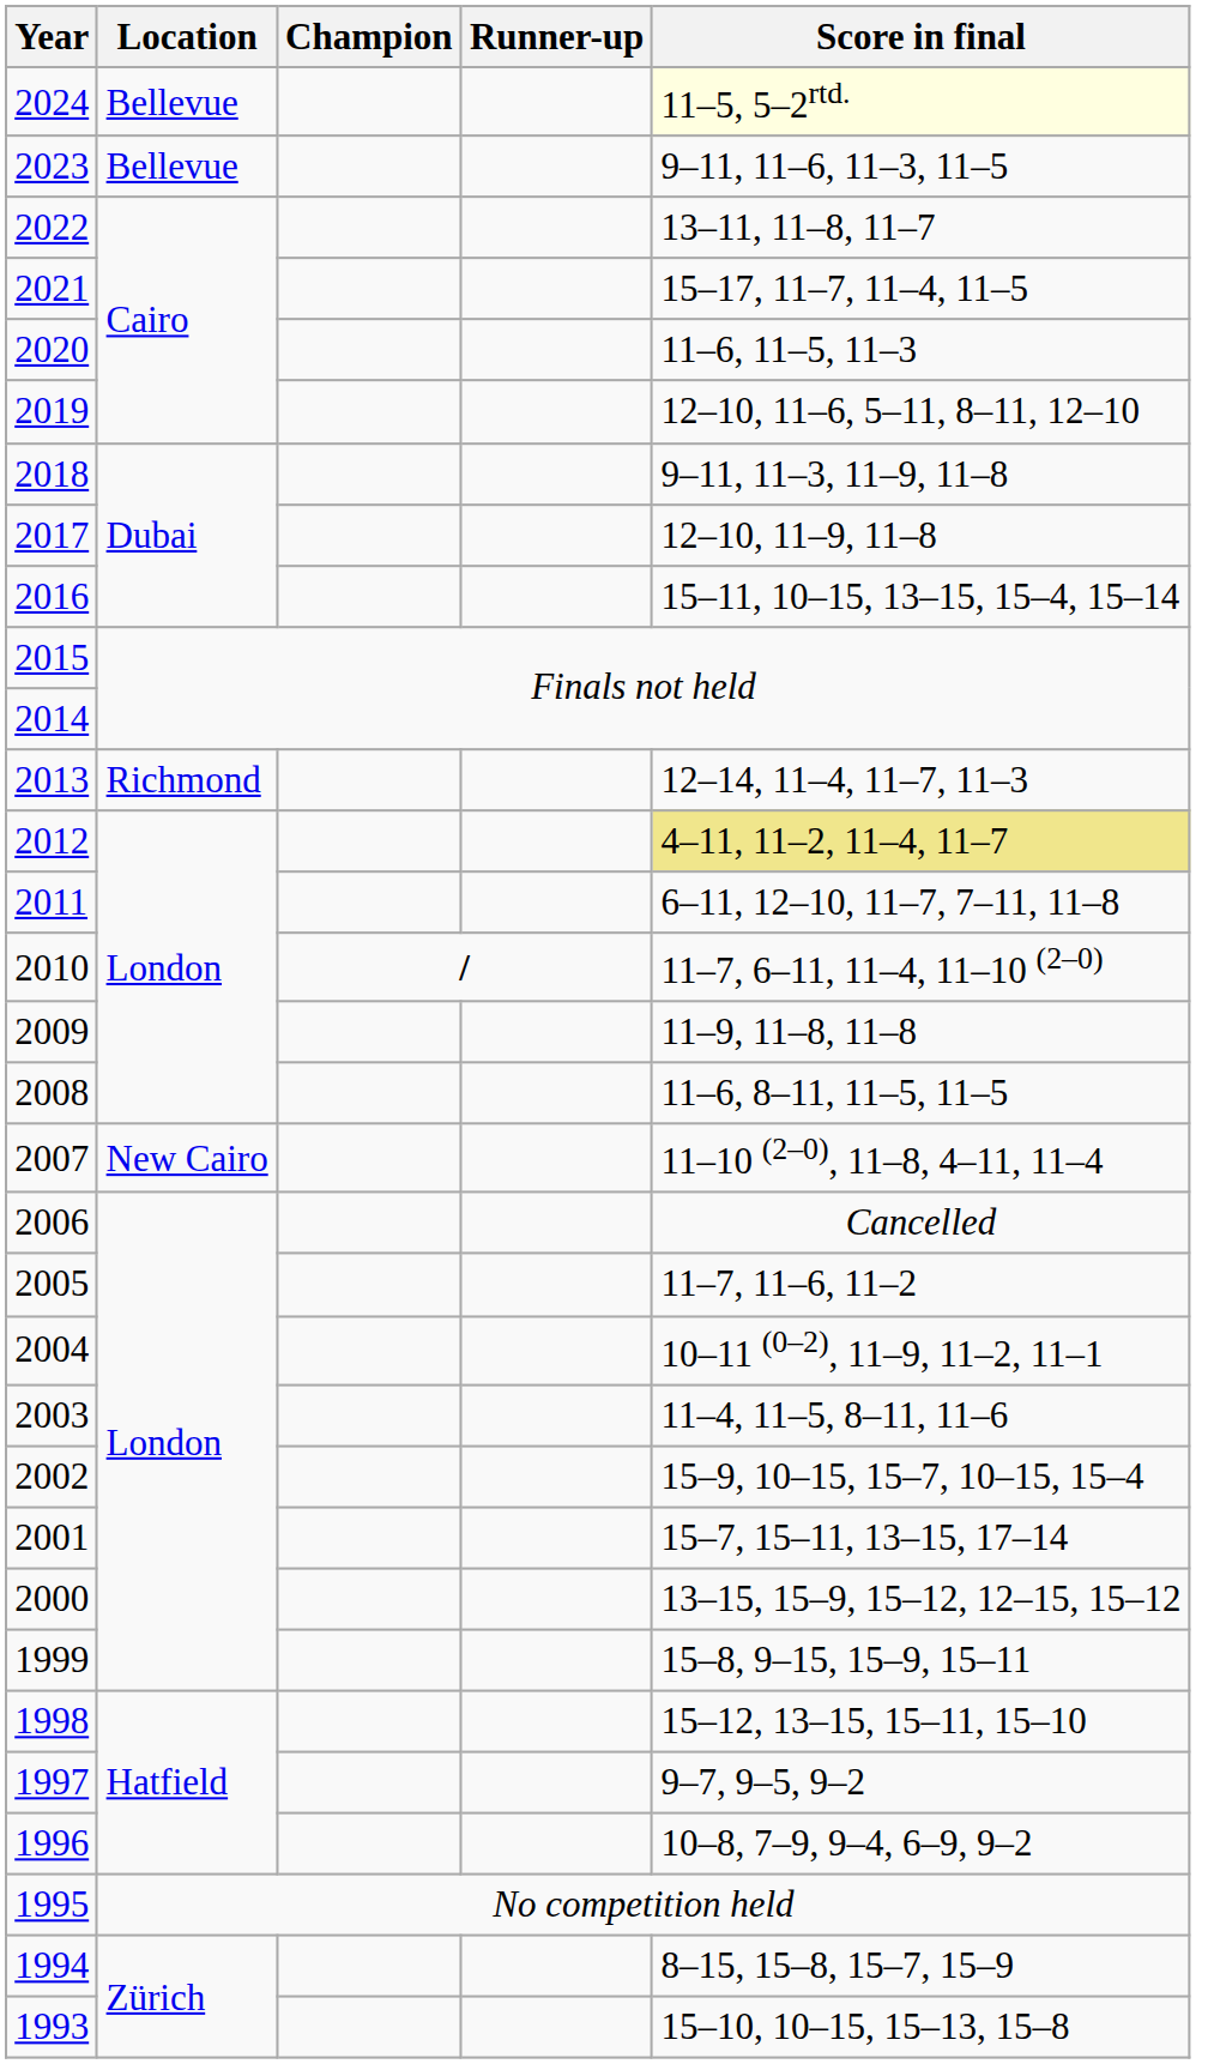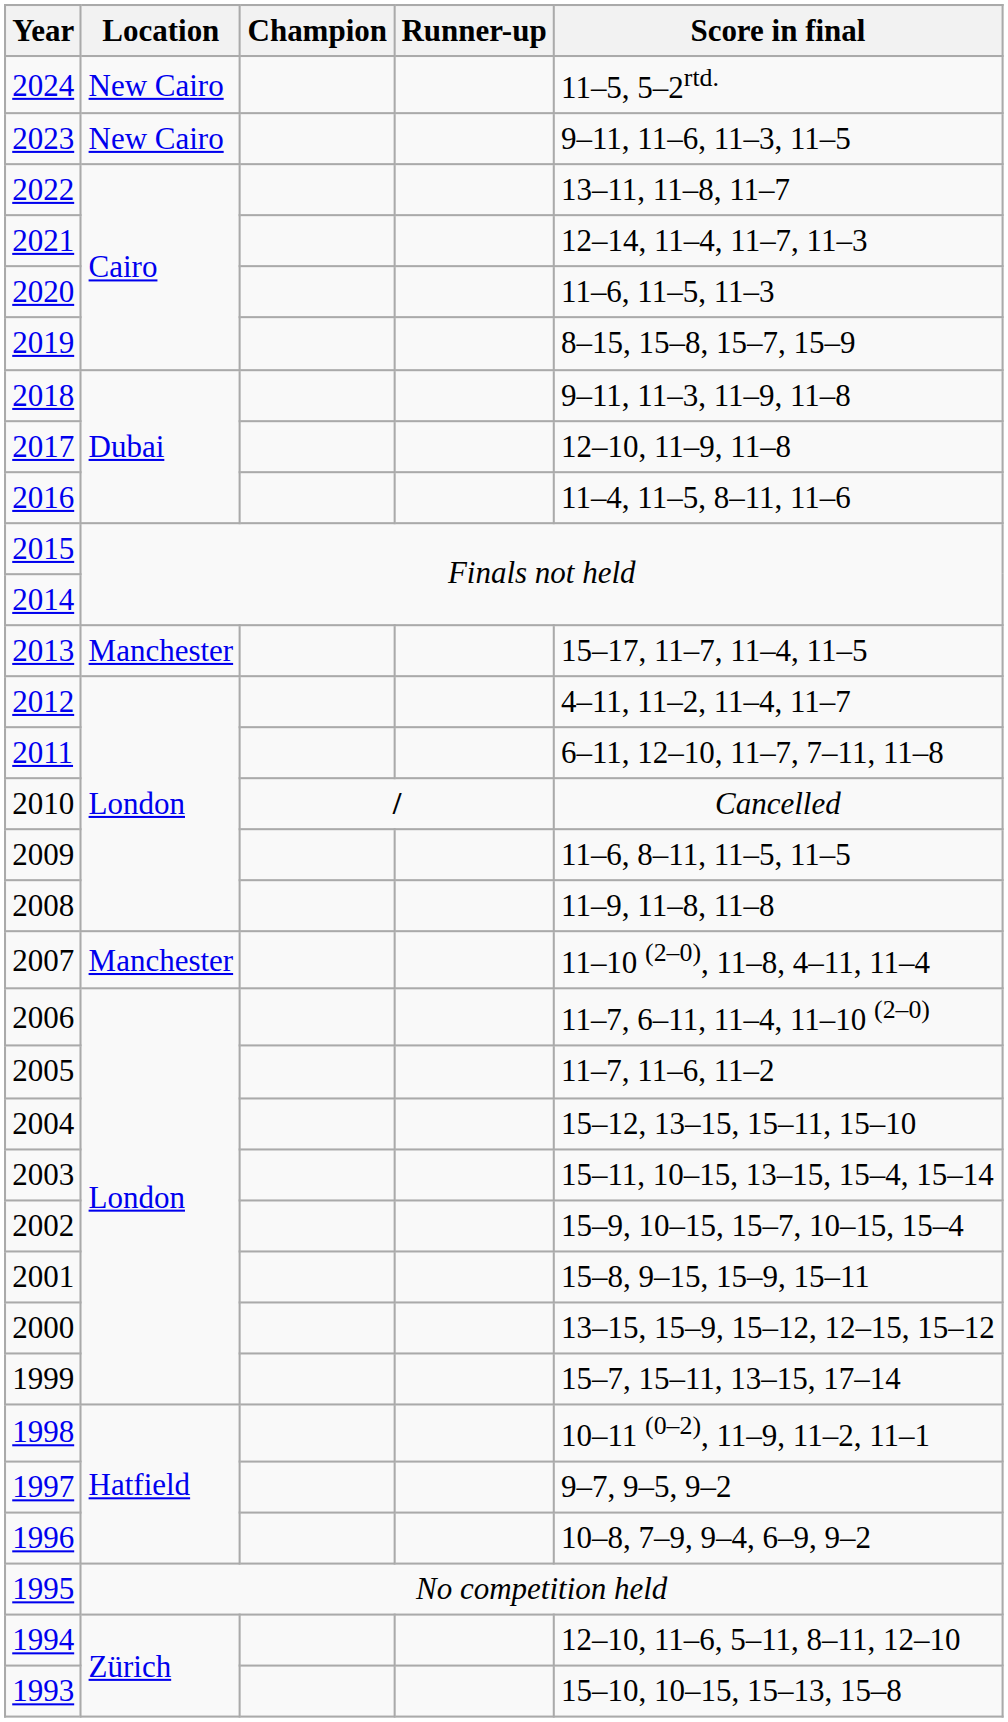2024 | Location: Bellevue -> New Cairo
2024 | Score in final: lightyellow background -> no background
2023 | Location: Bellevue -> New Cairo
2021 | Score in final: 15–17, 11–7, 11–4, 11–5 -> 12–14, 11–4, 11–7, 11–3
2019 | Score in final: 12–10, 11–6, 5–11, 8–11, 12–10 -> 8–15, 15–8, 15–7, 15–9
2016 | Score in final: 15–11, 10–15, 13–15, 15–4, 15–14 -> 11–4, 11–5, 8–11, 11–6
2013 | Location: Richmond -> Manchester
2013 | Score in final: 12–14, 11–4, 11–7, 11–3 -> 15–17, 11–7, 11–4, 11–5
2012 | Score in final: khaki background -> no background
2010 | Score in final: 11–7, 6–11, 11–4, 11–10 (2–0) -> Cancelled
2009 | Score in final: 11–9, 11–8, 11–8 -> 11–6, 8–11, 11–5, 11–5
2008 | Score in final: 11–6, 8–11, 11–5, 11–5 -> 11–9, 11–8, 11–8
2007 | Location: New Cairo -> Manchester
2006 | Score in final: Cancelled -> 11–7, 6–11, 11–4, 11–10 (2–0)
2004 | Score in final: 10–11 (0–2), 11–9, 11–2, 11–1 -> 15–12, 13–15, 15–11, 15–10
2003 | Score in final: 11–4, 11–5, 8–11, 11–6 -> 15–11, 10–15, 13–15, 15–4, 15–14
2001 | Score in final: 15–7, 15–11, 13–15, 17–14 -> 15–8, 9–15, 15–9, 15–11
1999 | Score in final: 15–8, 9–15, 15–9, 15–11 -> 15–7, 15–11, 13–15, 17–14
1998 | Score in final: 15–12, 13–15, 15–11, 15–10 -> 10–11 (0–2), 11–9, 11–2, 11–1
1994 | Score in final: 8–15, 15–8, 15–7, 15–9 -> 12–10, 11–6, 5–11, 8–11, 12–10
